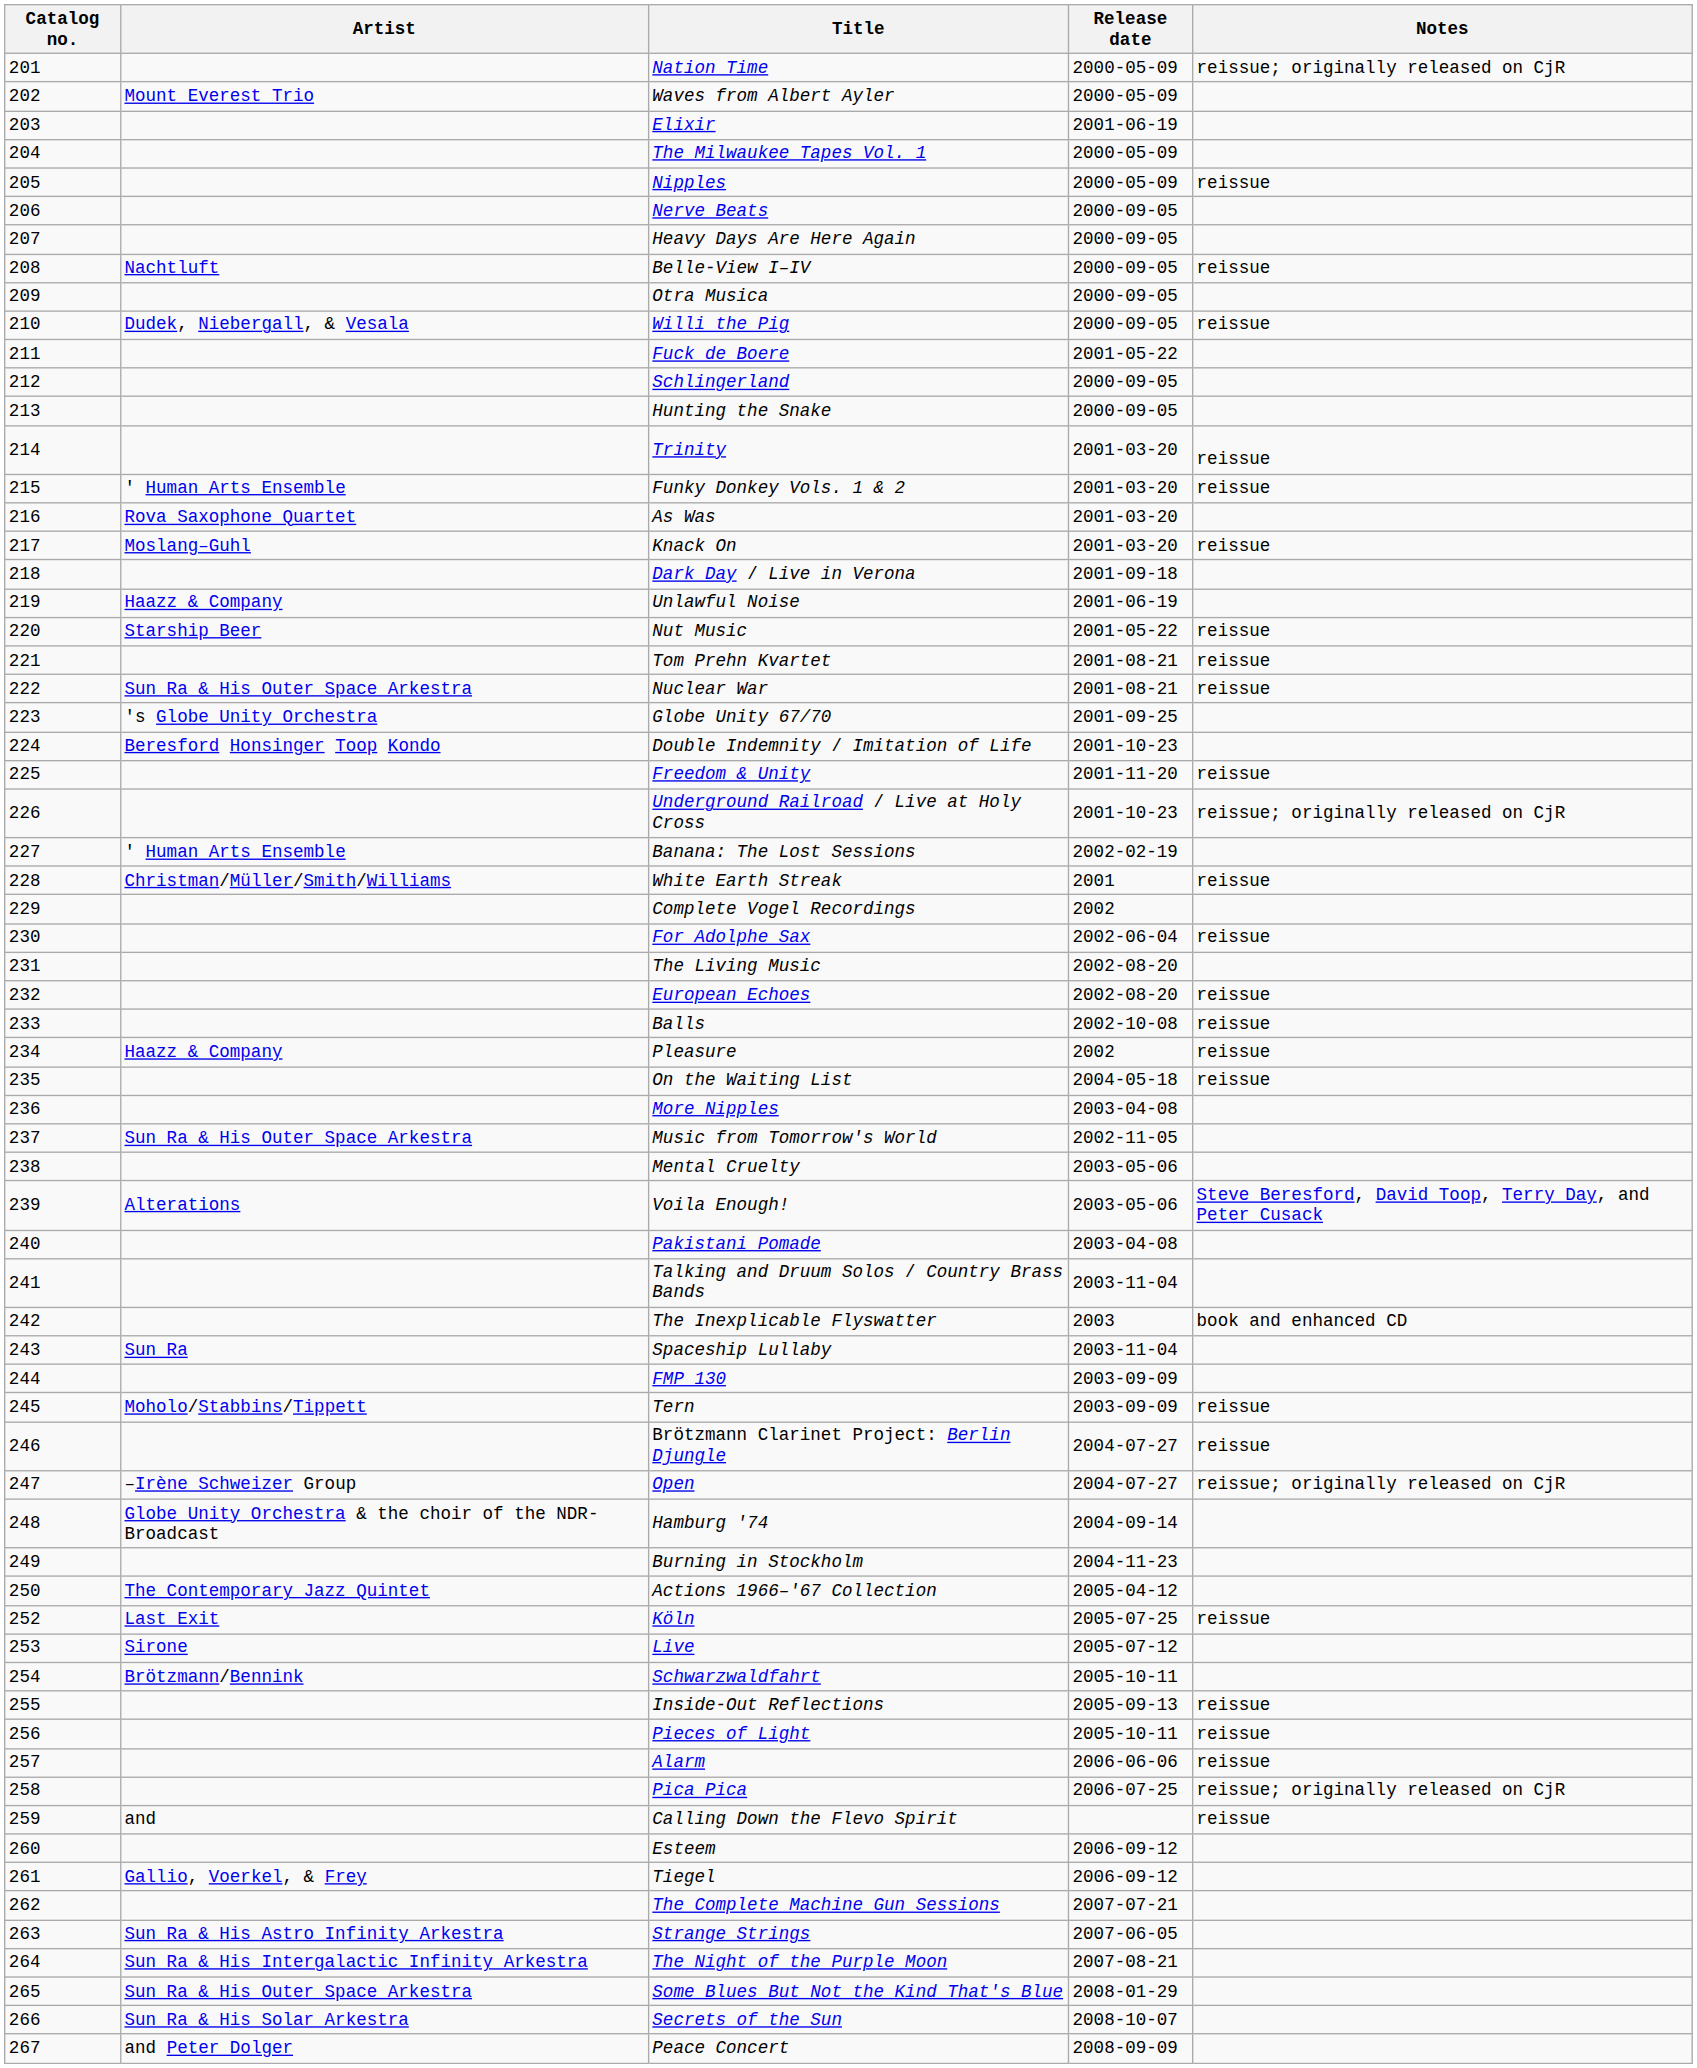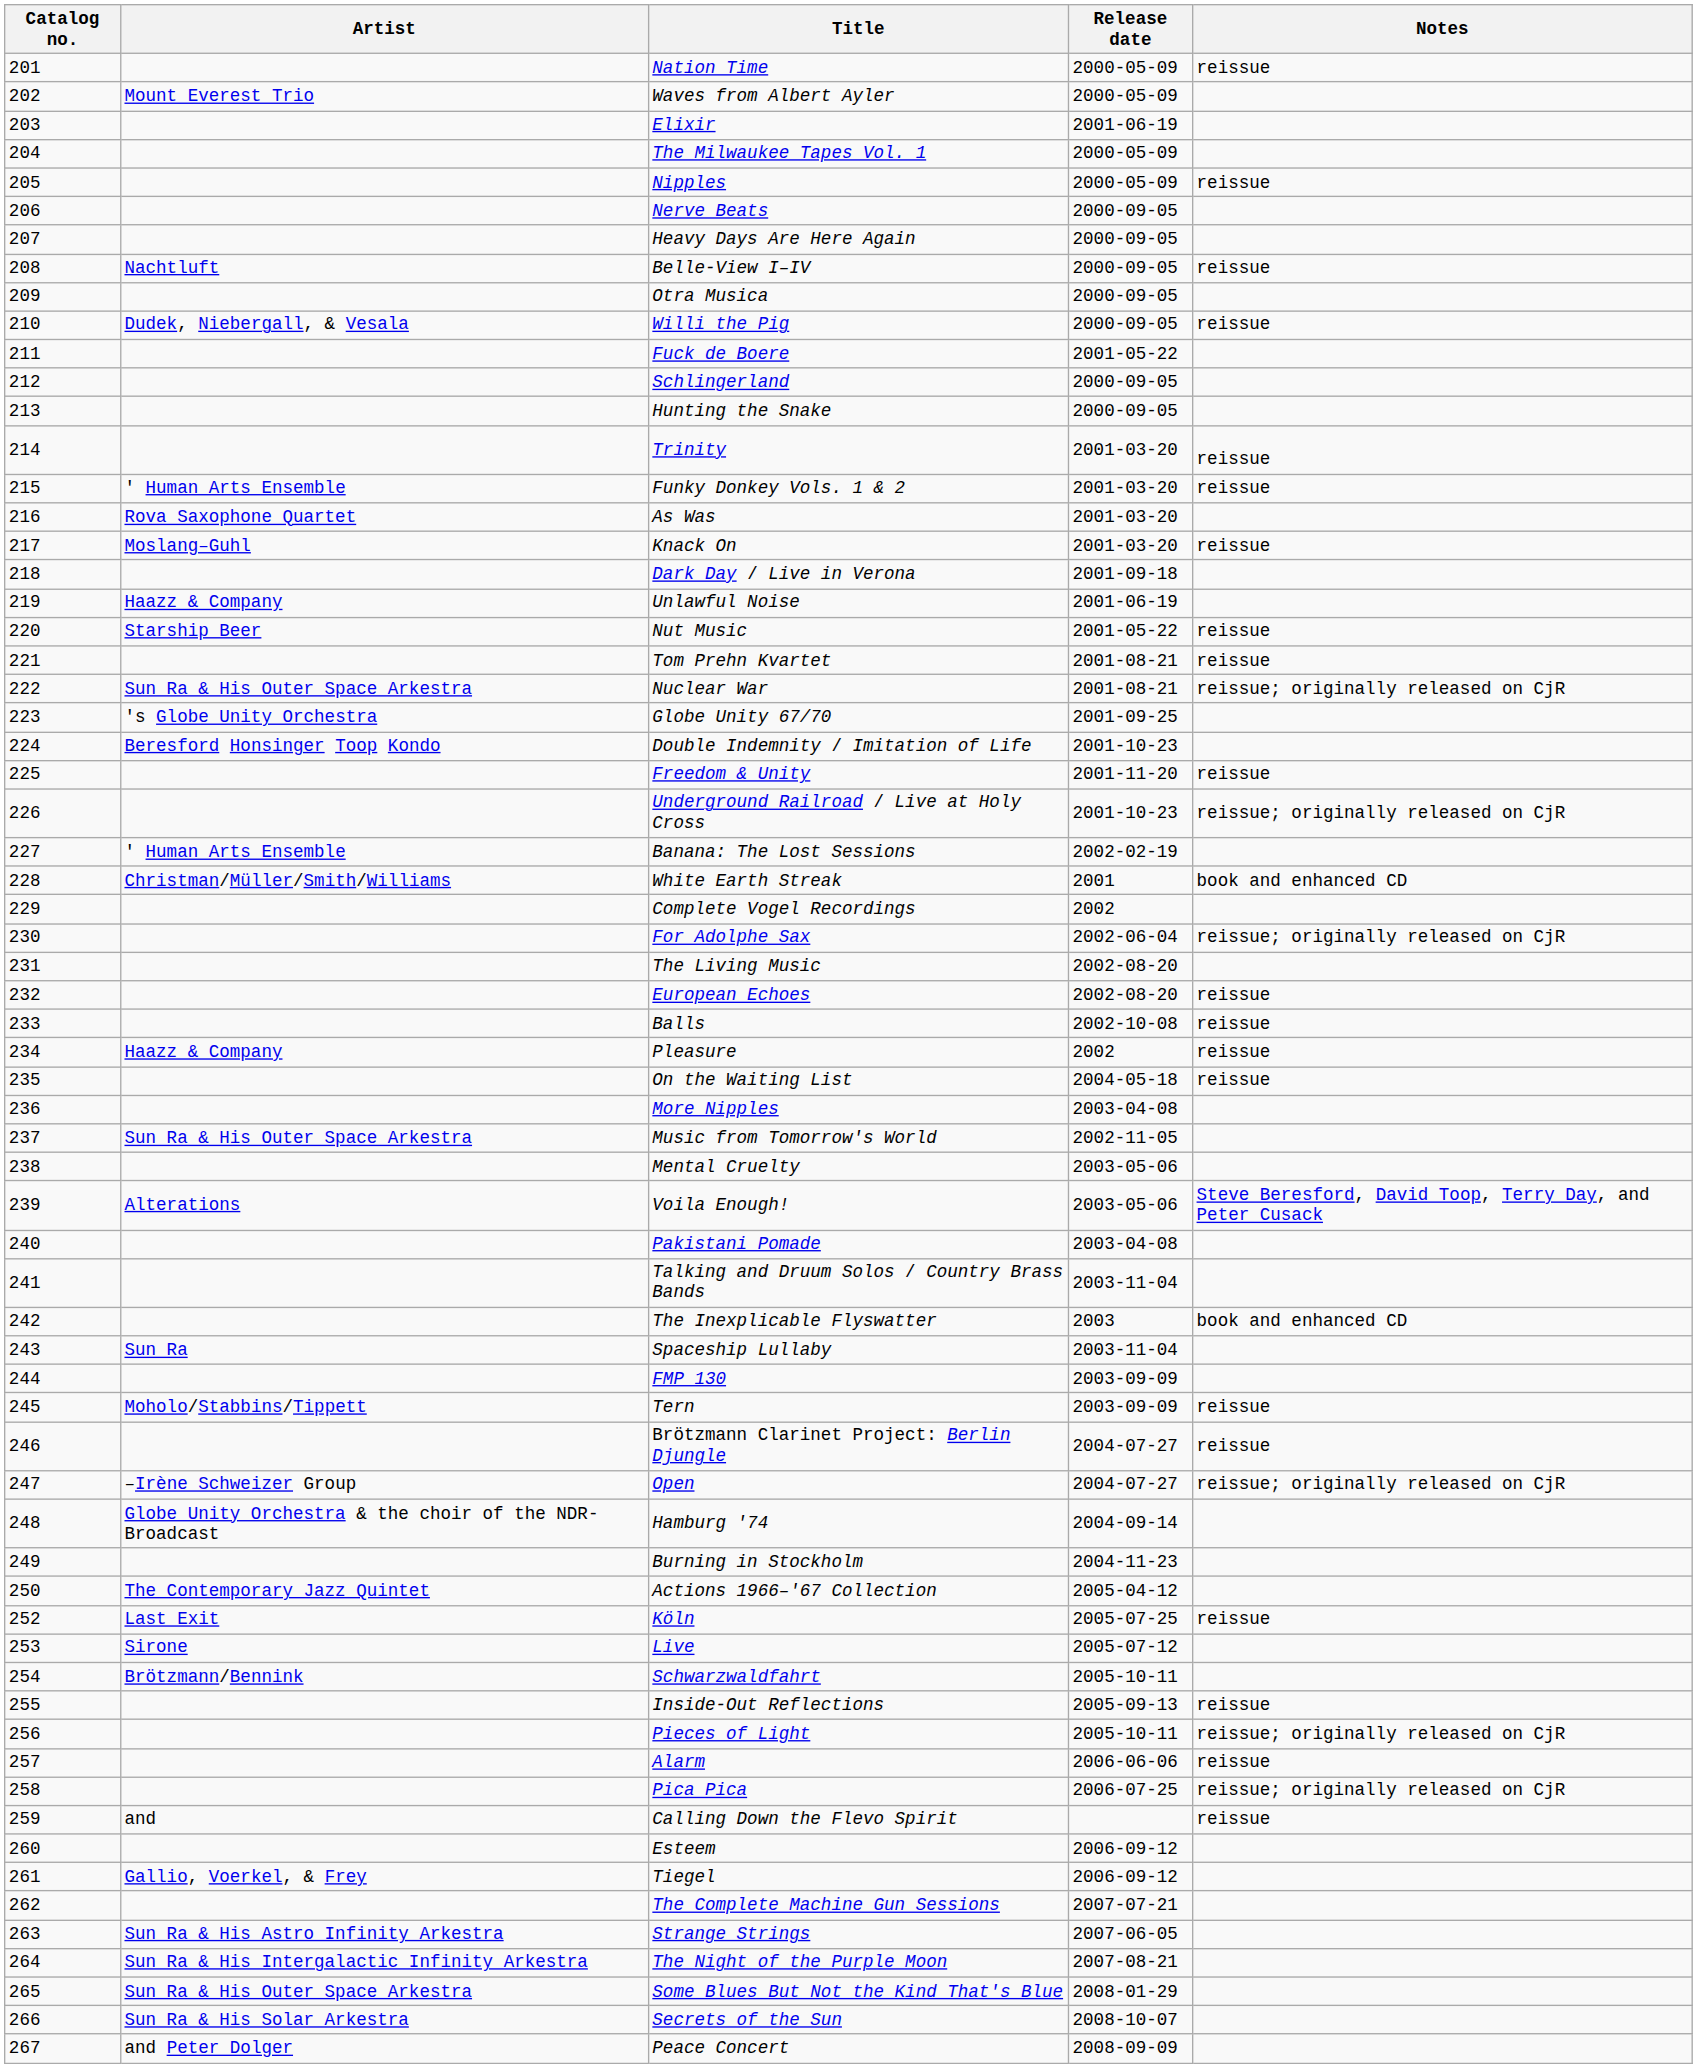Nation Time | Notes: reissue; originally released on CjR -> reissue
Nuclear War | Notes: reissue -> reissue; originally released on CjR
White Earth Streak | Notes: reissue -> book and enhanced CD
For Adolphe Sax | Notes: reissue -> reissue; originally released on CjR
Pieces of Light | Notes: reissue -> reissue; originally released on CjR
